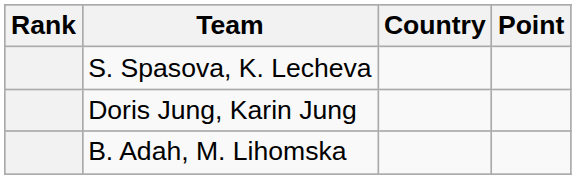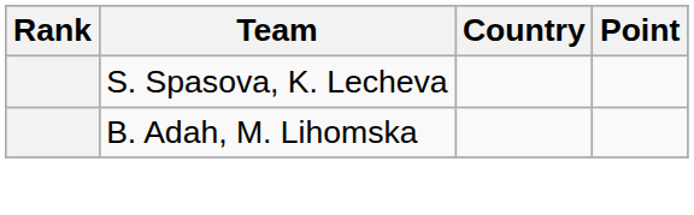- row: Doris Jung, Karin Jung
